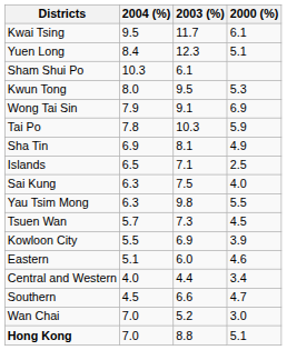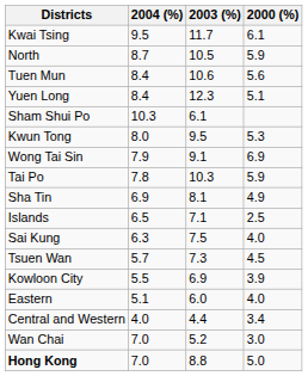+ row: North | 8.7 | 10.5 | 5.9
+ row: Tuen Mun | 8.4 | 10.6 | 5.6
- row: Yau Tsim Mong | 6.3 | 9.8 | 5.5
Eastern | 2000 (%): 4.6 -> 4.0
- row: Southern | 4.5 | 6.6 | 4.7
Hong Kong | 2000 (%): 5.1 -> 5.0
